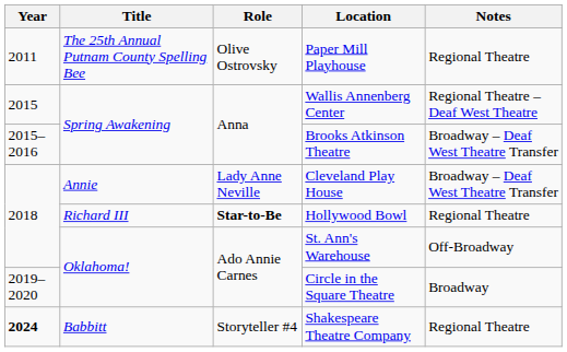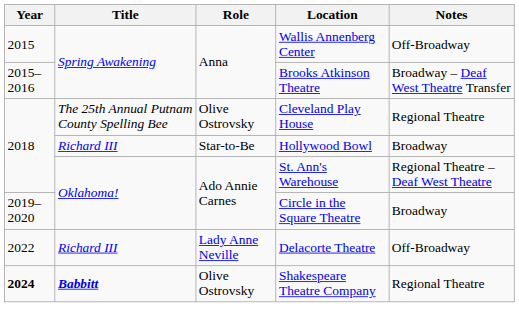- row: 2011 | The 25th Annual Putnam County Spelling Bee | Olive Ostrovsky | Paper Mill Playhouse | Regional Theatre
Wallis Annenberg Center | Notes: Regional Theatre – Deaf West Theatre -> Off-Broadway
Cleveland Play House | Title: Annie -> The 25th Annual Putnam County Spelling Bee
Cleveland Play House | Role: Lady Anne Neville -> Olive Ostrovsky
Cleveland Play House | Notes: Broadway – Deaf West Theatre Transfer -> Regional Theatre
Hollywood Bowl | Role: bold -> normal
Hollywood Bowl | Notes: Regional Theatre -> Broadway
St. Ann's Warehouse | Notes: Off-Broadway -> Regional Theatre – Deaf West Theatre
+ row: 2022 | Richard III | Lady Anne Neville | Delacorte Theatre | Off-Broadway
Shakespeare Theatre Company | Title: normal -> bold
Shakespeare Theatre Company | Role: Storyteller #4 -> Olive Ostrovsky
